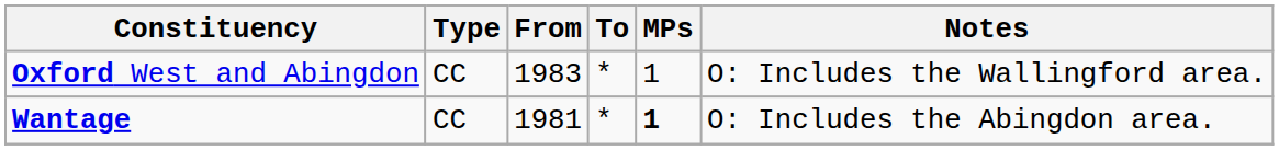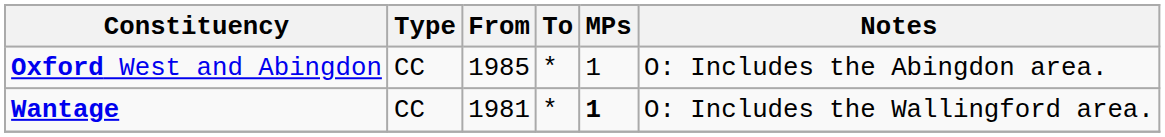Oxford West and Abingdon | From: 1983 -> 1985
Oxford West and Abingdon | Notes: O: Includes the Wallingford area. -> O: Includes the Abingdon area.
Wantage | Notes: O: Includes the Abingdon area. -> O: Includes the Wallingford area.
